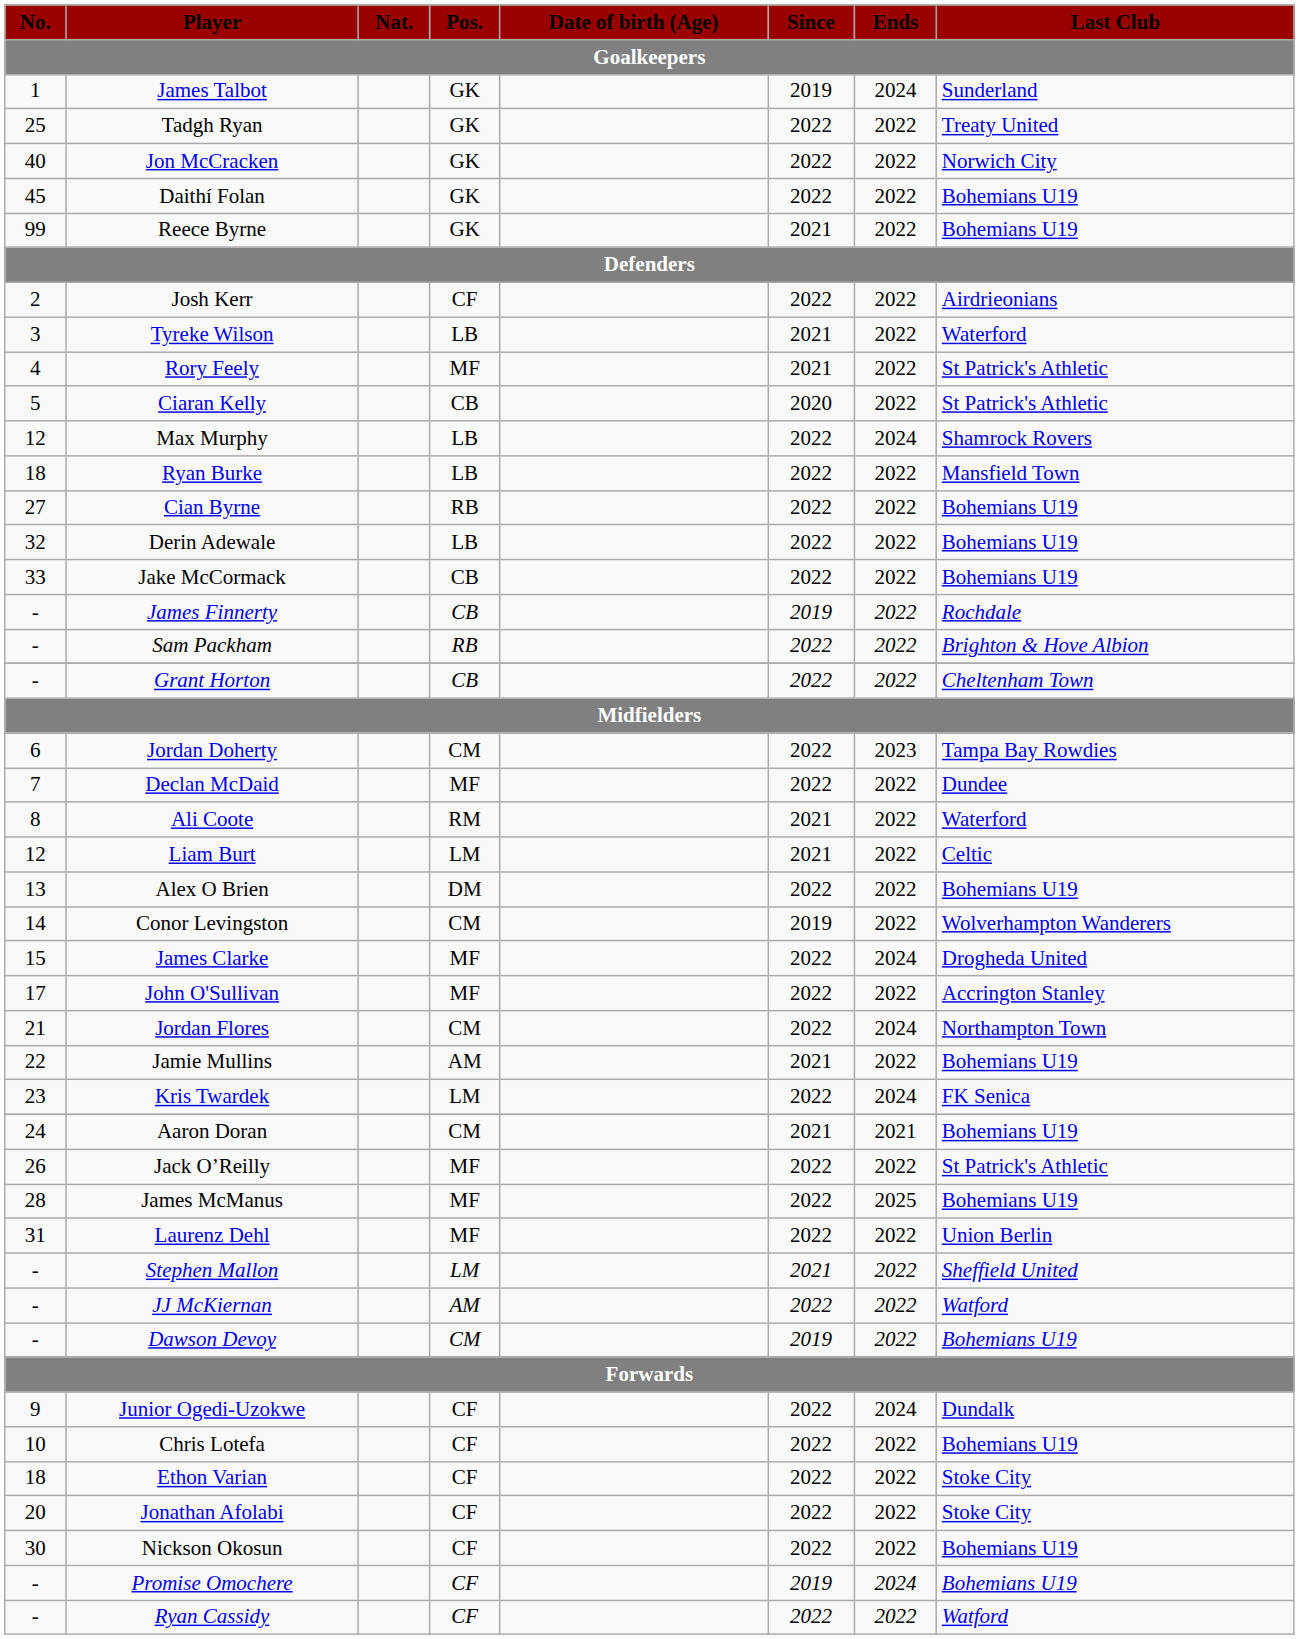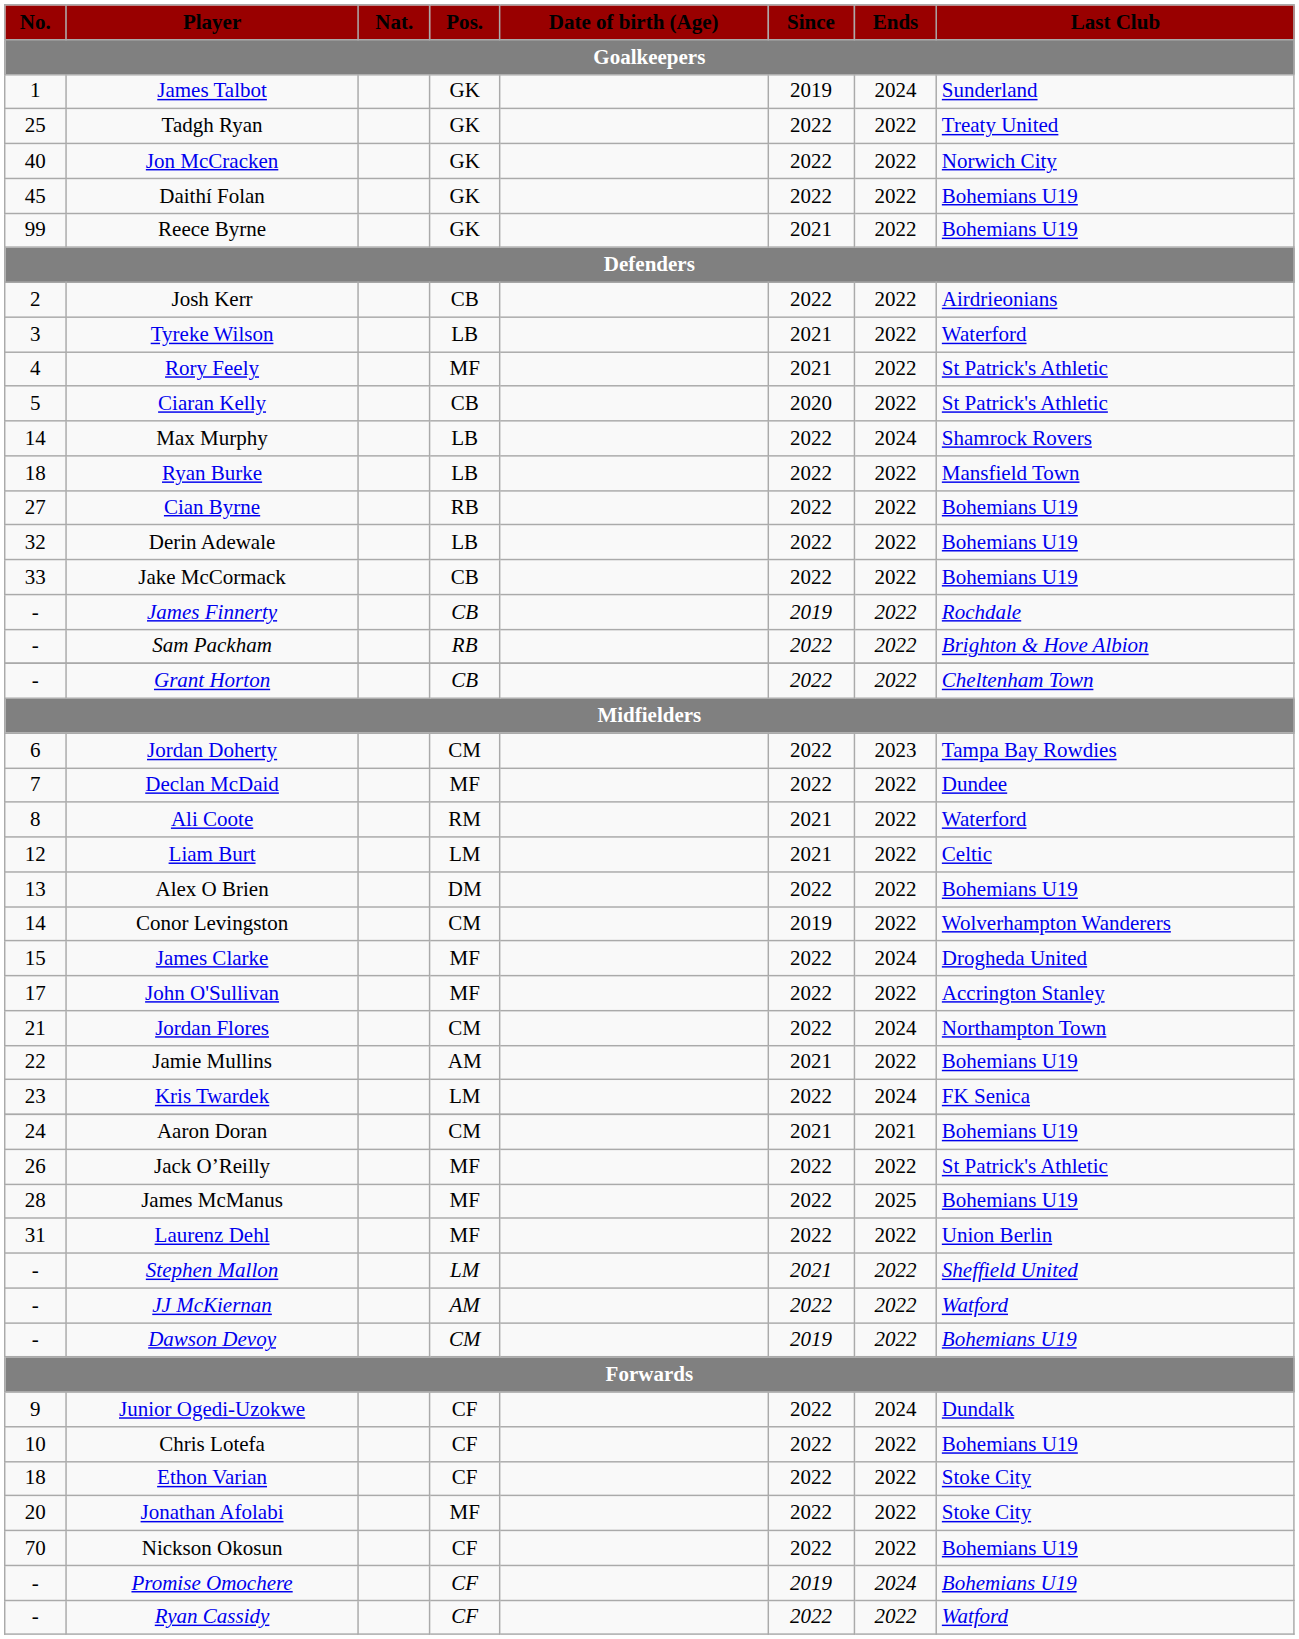Josh Kerr | Pos.: CF -> CB
Max Murphy | No.: 12 -> 14
Jonathan Afolabi | Pos.: CF -> MF
Nickson Okosun | No.: 30 -> 70
